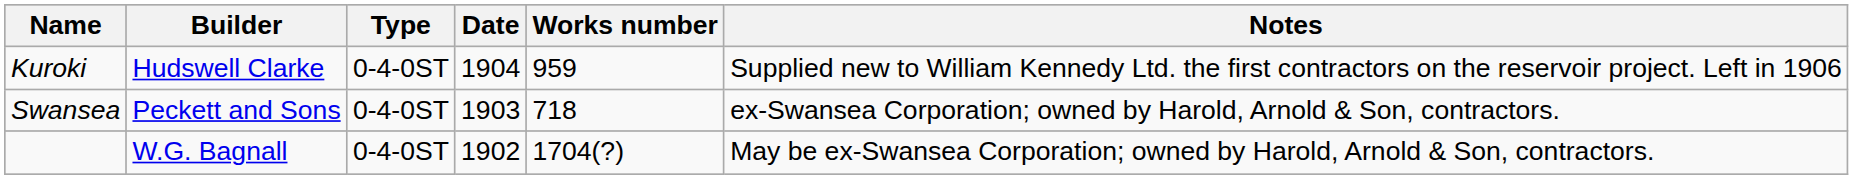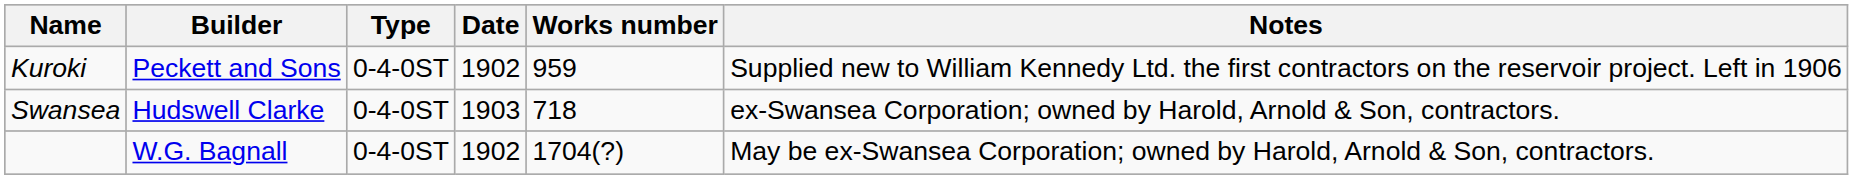Kuroki | Builder: Hudswell Clarke -> Peckett and Sons
Kuroki | Date: 1904 -> 1902
Swansea | Builder: Peckett and Sons -> Hudswell Clarke
